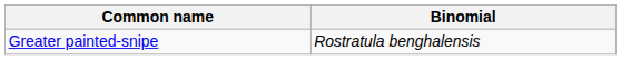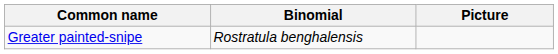+ column: Picture
